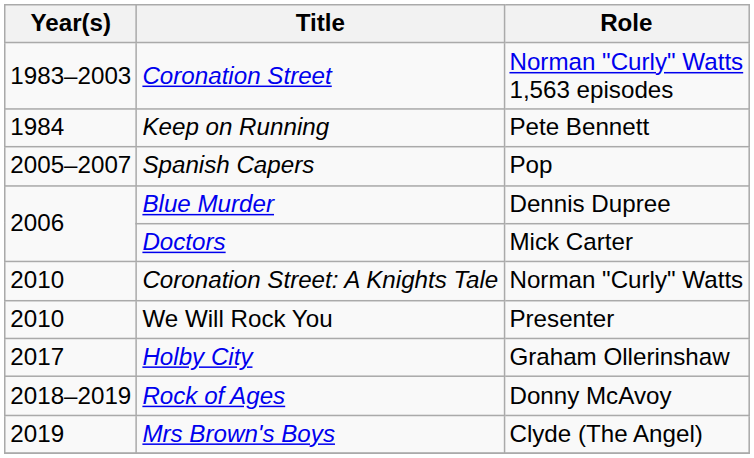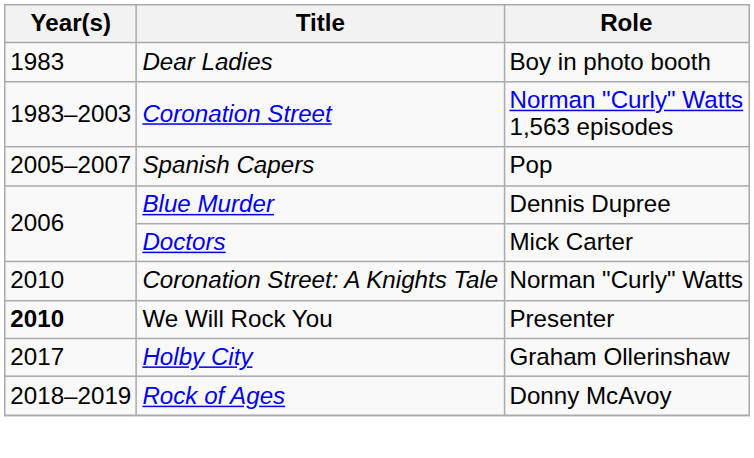+ row: 1983 | Dear Ladies | Boy in photo booth
- row: 1984 | Keep on Running | Pete Bennett
We Will Rock You | Year(s): normal -> bold
- row: 2019 | Mrs Brown's Boys | Clyde (The Angel)
